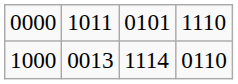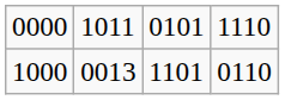1000 | column 3: 1114 -> 1101
